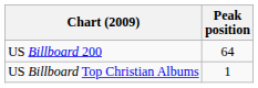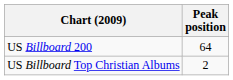US Billboard Top Christian Albums | Peak position: 1 -> 2
